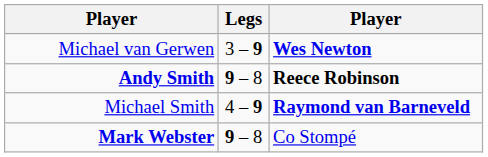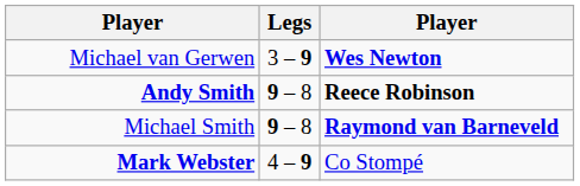Michael Smith | Legs: 4 – 9 -> 9 – 8
Mark Webster | Legs: 9 – 8 -> 4 – 9
